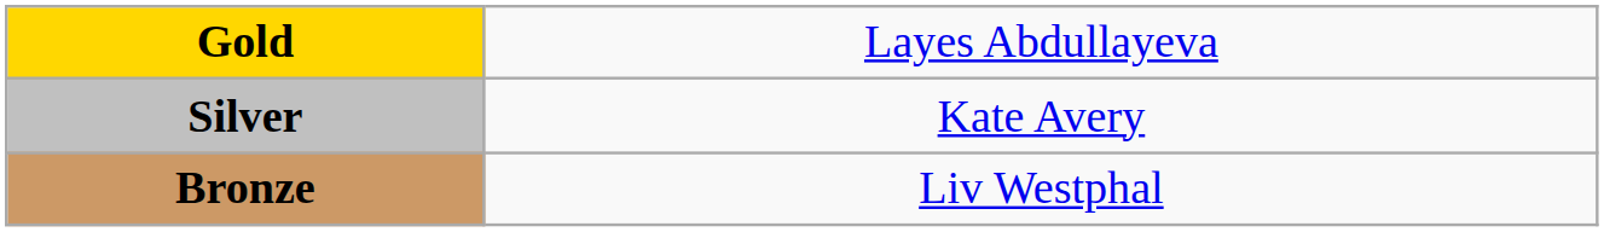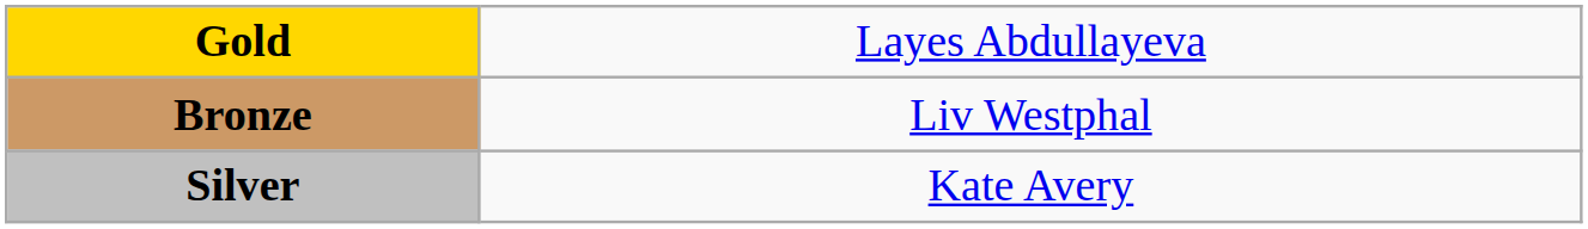rows swapped: Silver <-> Bronze
